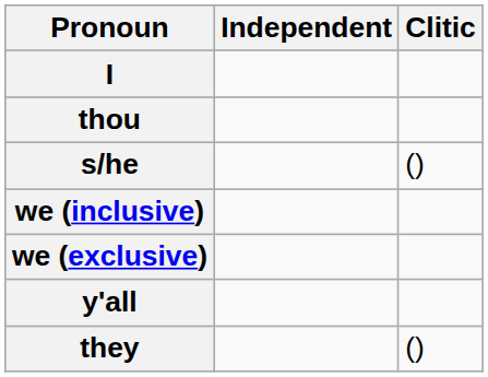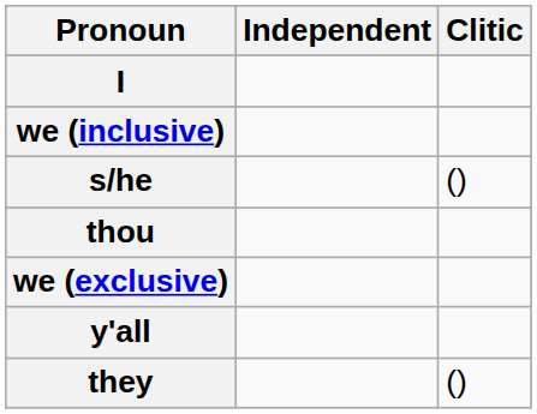rows swapped: thou <-> we (inclusive)
